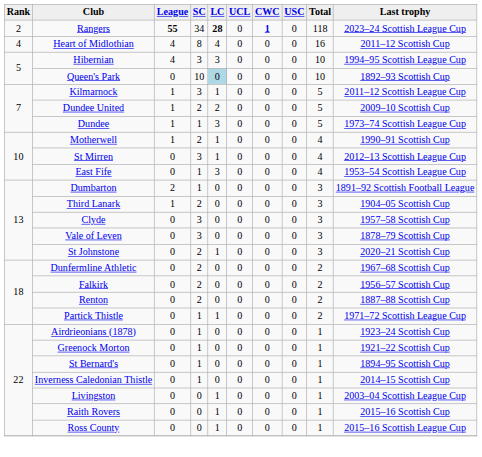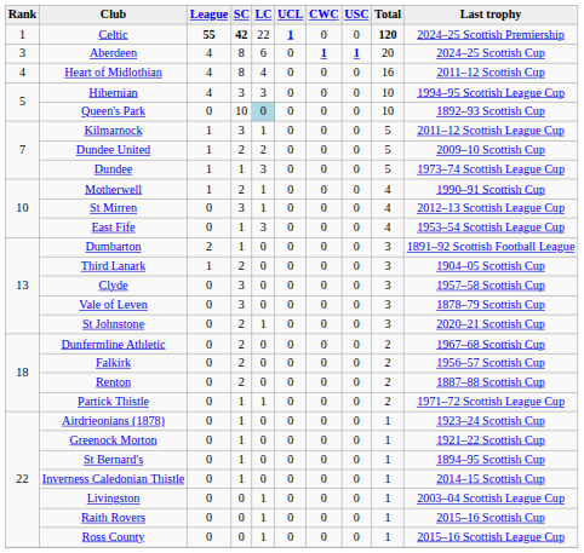+ row: 1 | Celtic | 55 | 42 | 22 | 1 | 0 | 0 | 120 | 2024–25 Scottish Premiership
- row: 2 | Rangers | 55 | 34 | 28 | 0 | 1 | 0 | 118 | 2023–24 Scottish League Cup
+ row: 3 | Aberdeen | 4 | 8 | 6 | 0 | 1 | 1 | 20 | 2024–25 Scottish Cup
